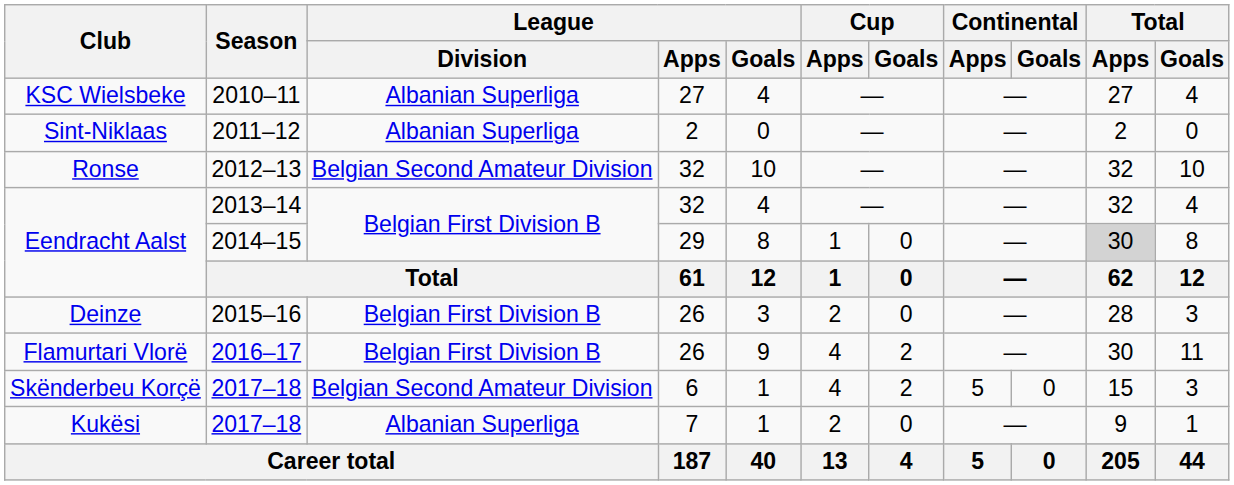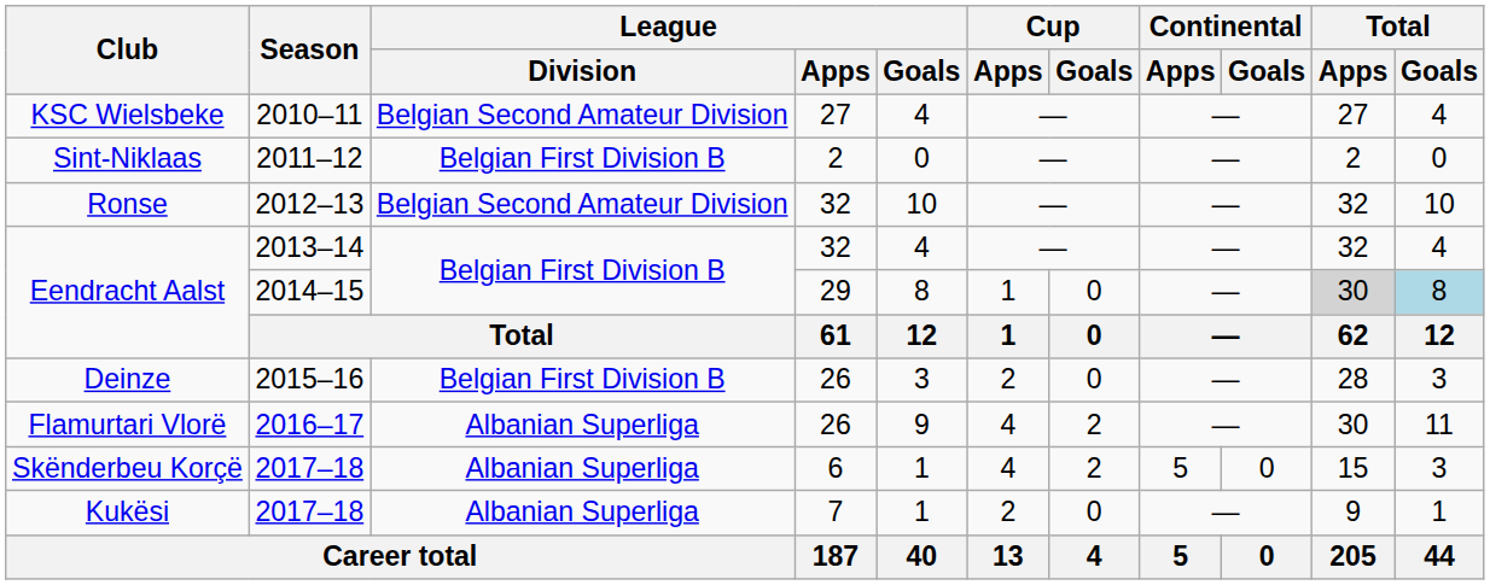KSC Wielsbeke | League / Division: Albanian Superliga -> Belgian Second Amateur Division
Sint-Niklaas | League / Division: Albanian Superliga -> Belgian First Division B
Eendracht Aalst / 2014–15 | Total / Goals: no background -> lightblue background
Flamurtari Vlorë | League / Division: Belgian First Division B -> Albanian Superliga
Skënderbeu Korçë | League / Division: Belgian Second Amateur Division -> Albanian Superliga
